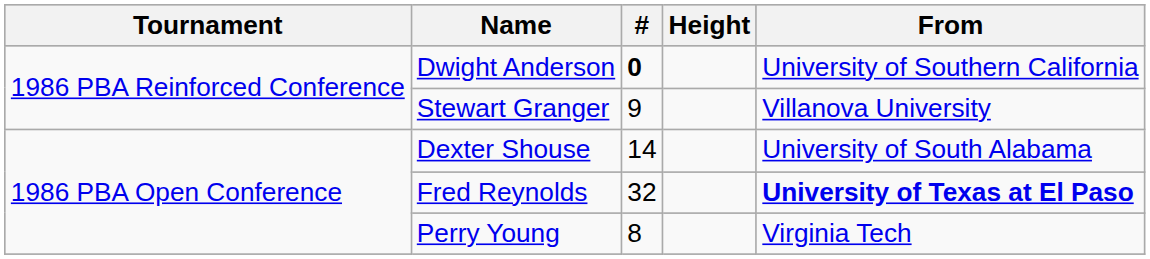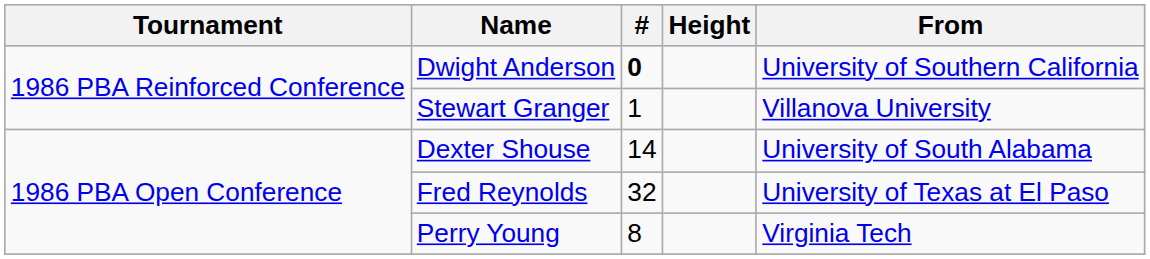Stewart Granger | #: 9 -> 1
Fred Reynolds | From: bold -> normal
